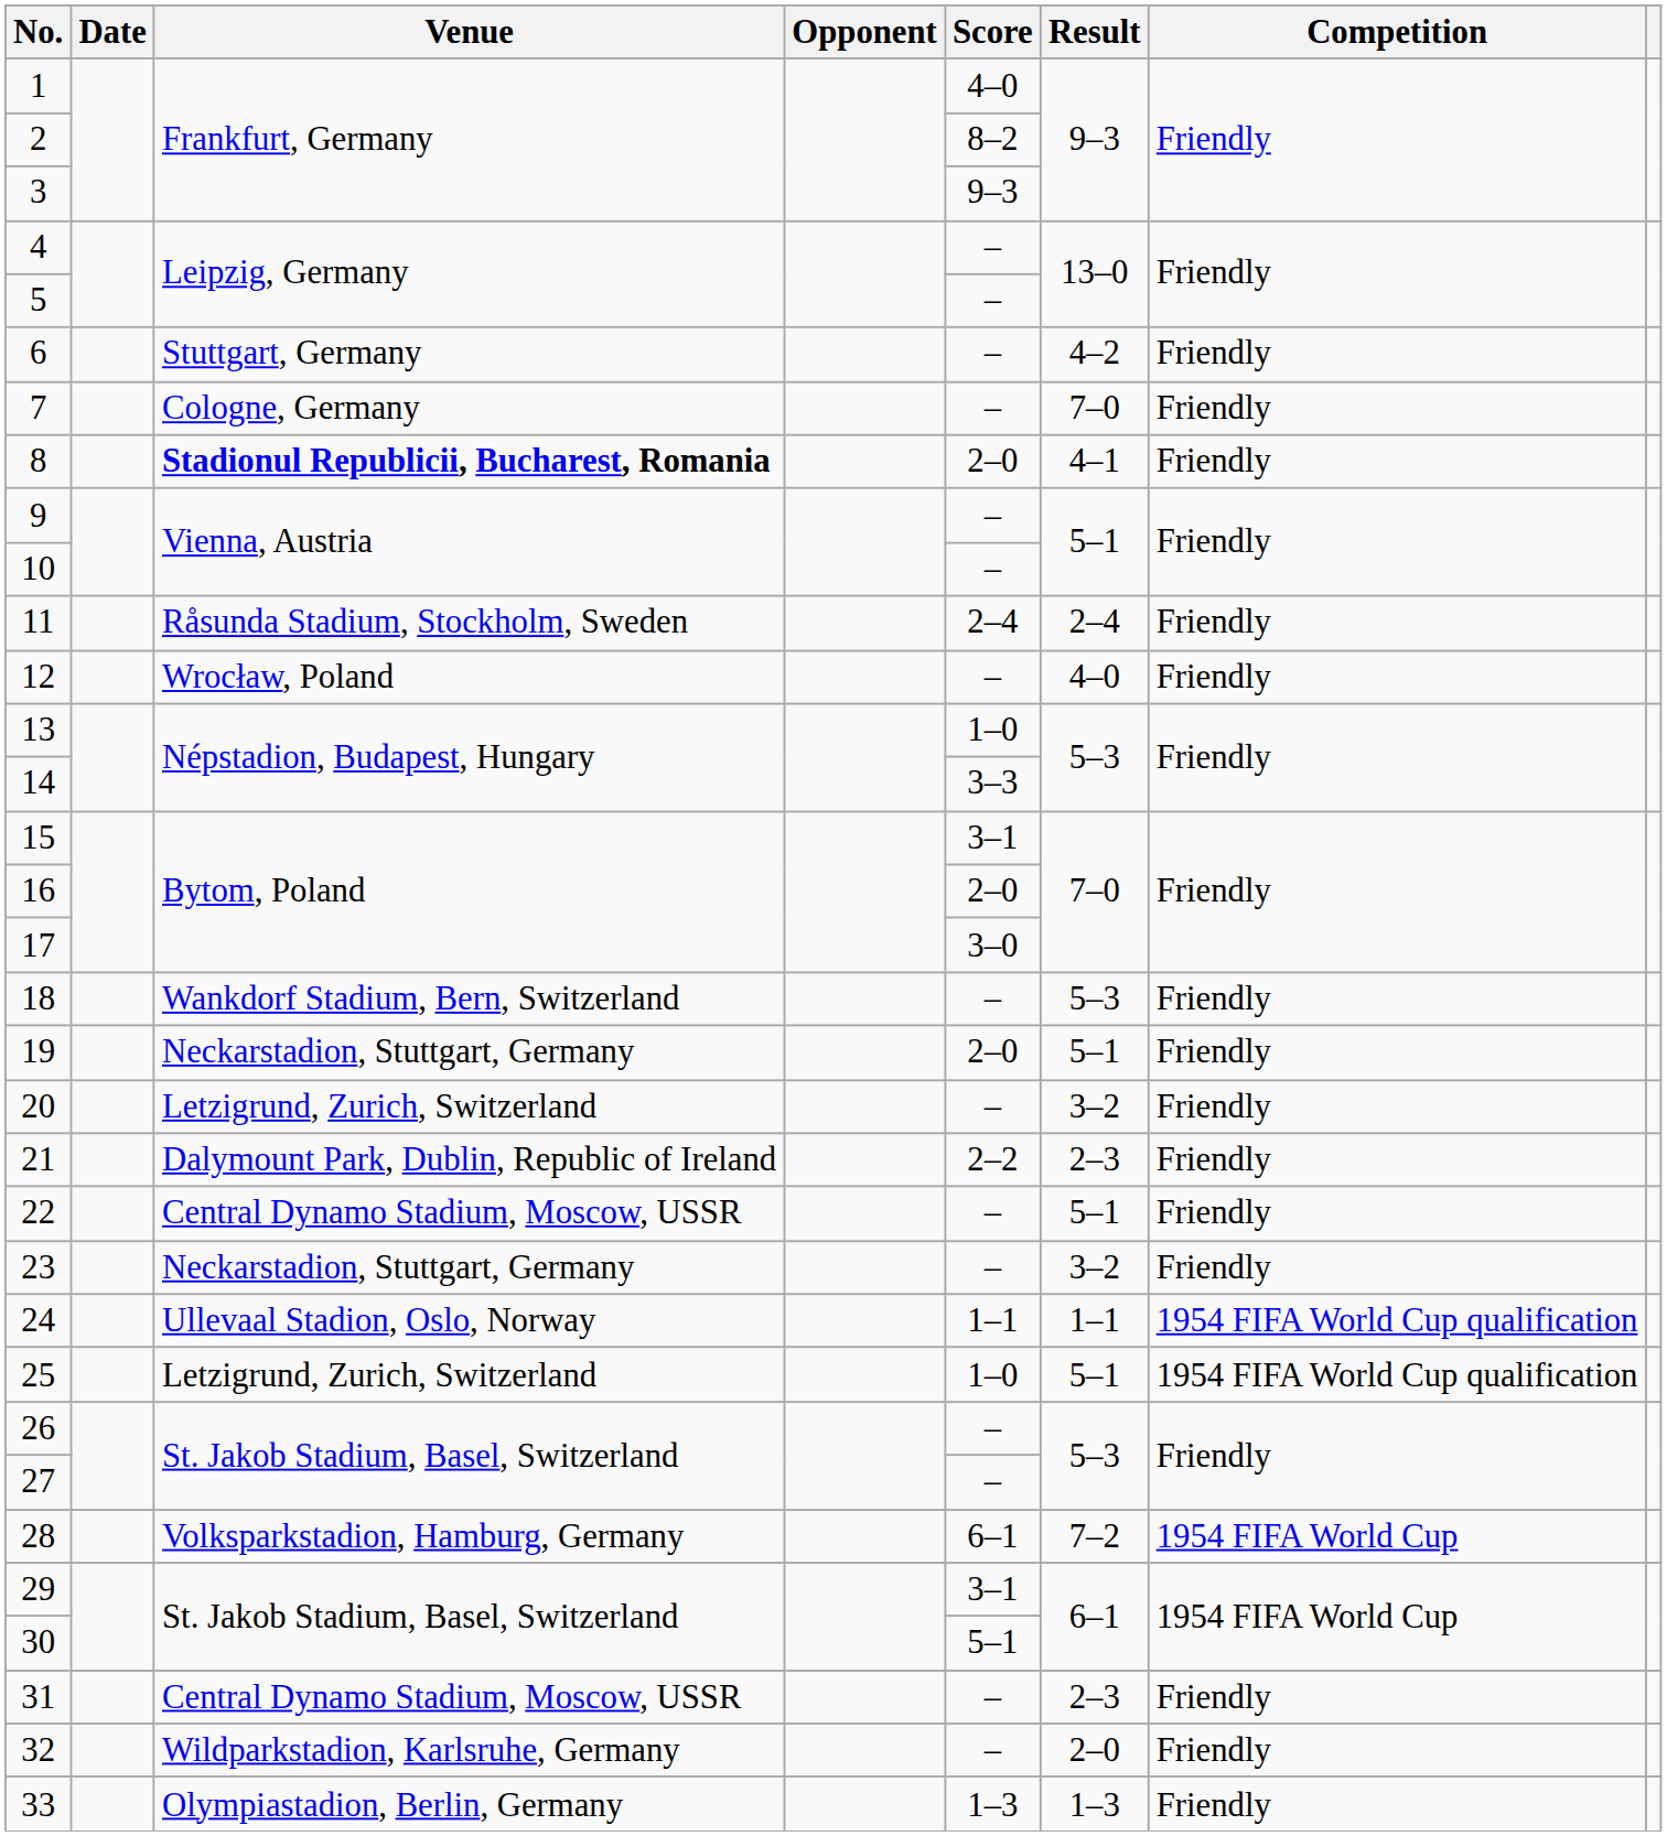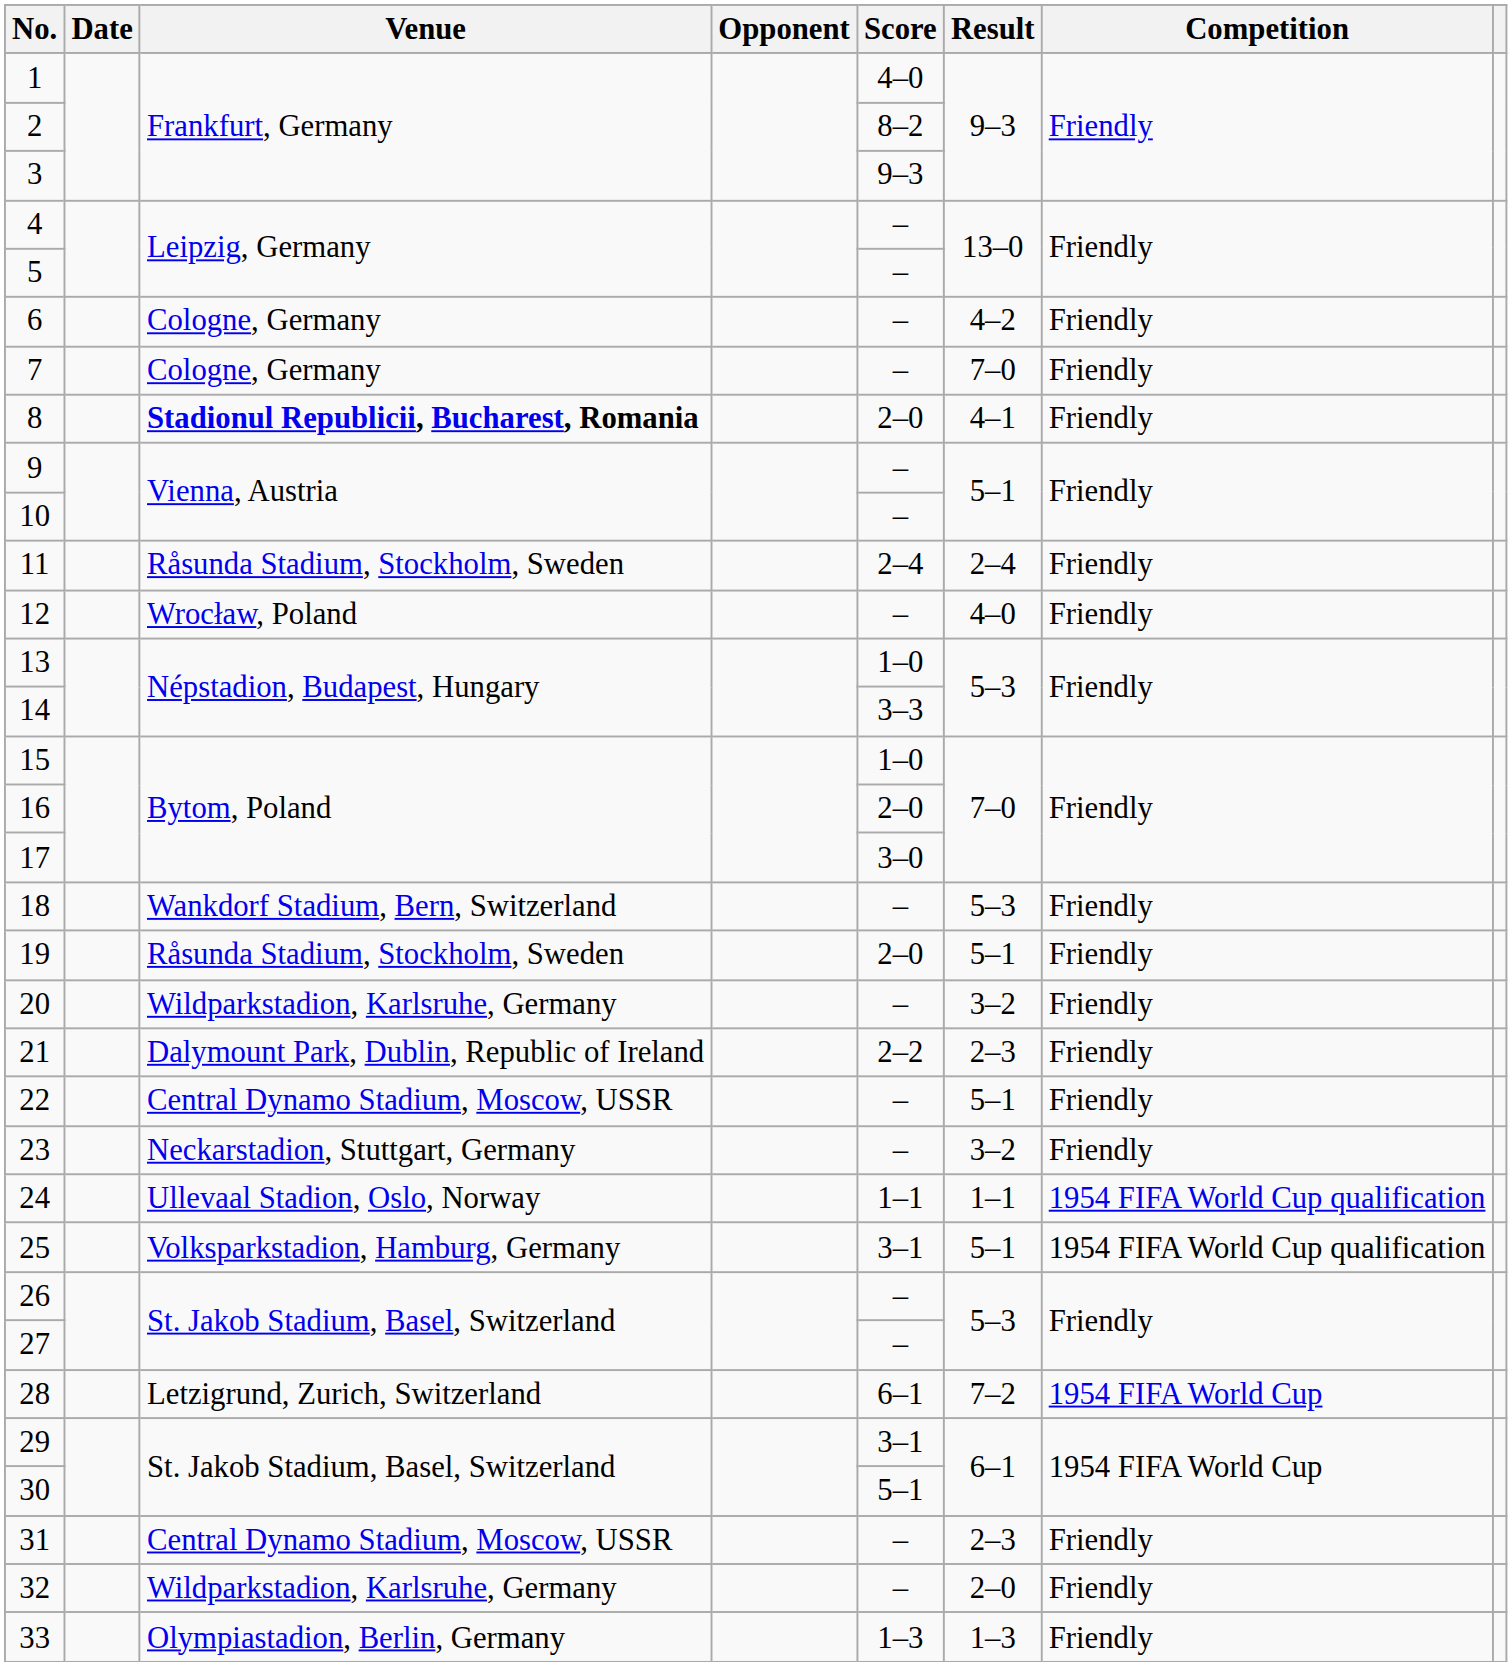6 | Venue: Stuttgart, Germany -> Cologne, Germany
15 | Score: 3–1 -> 1–0
19 | Venue: Neckarstadion, Stuttgart, Germany -> Råsunda Stadium, Stockholm, Sweden
20 | Venue: Letzigrund, Zurich, Switzerland -> Wildparkstadion, Karlsruhe, Germany
25 | Venue: Letzigrund, Zurich, Switzerland -> Volksparkstadion, Hamburg, Germany
25 | Score: 1–0 -> 3–1
28 | Venue: Volksparkstadion, Hamburg, Germany -> Letzigrund, Zurich, Switzerland
